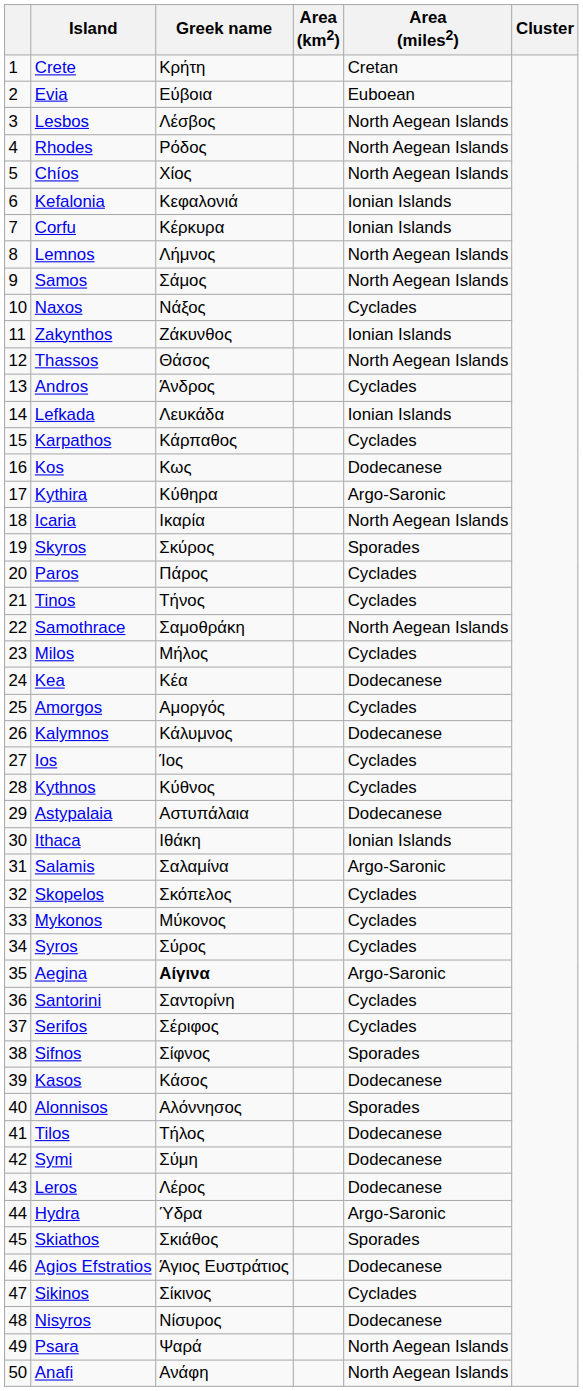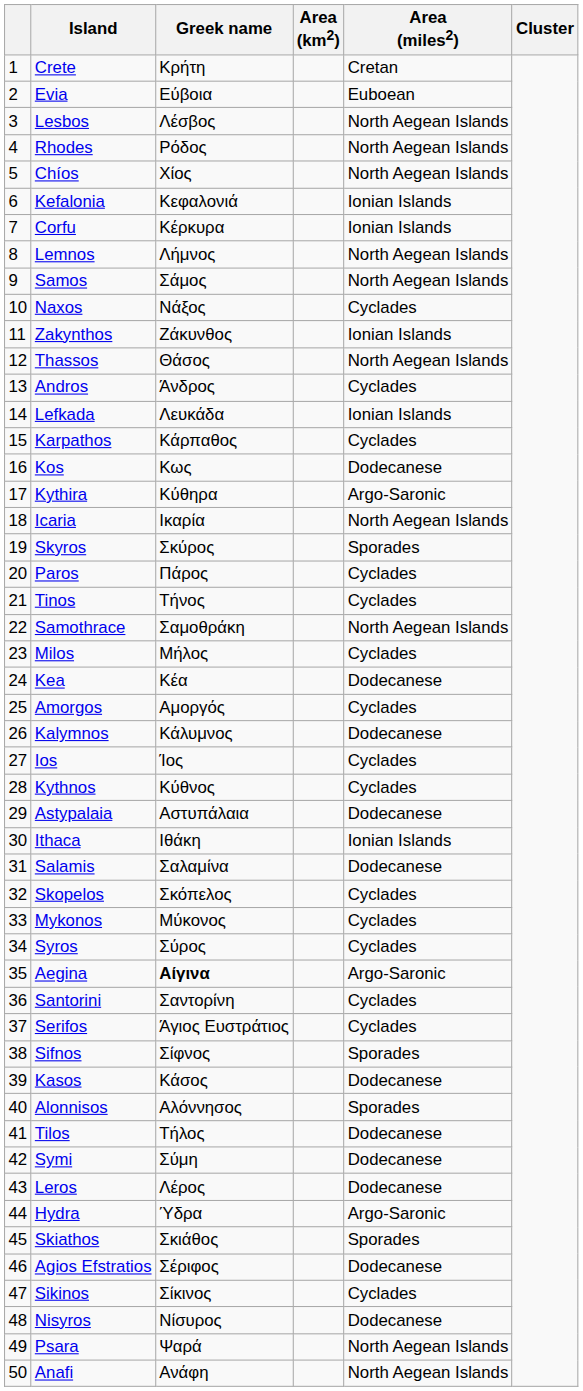Salamis | Area (miles2): Argo-Saronic -> Dodecanese
Serifos | Greek name: Σέριφος -> Άγιος Ευστράτιος
Agios Efstratios | Greek name: Άγιος Ευστράτιος -> Σέριφος
